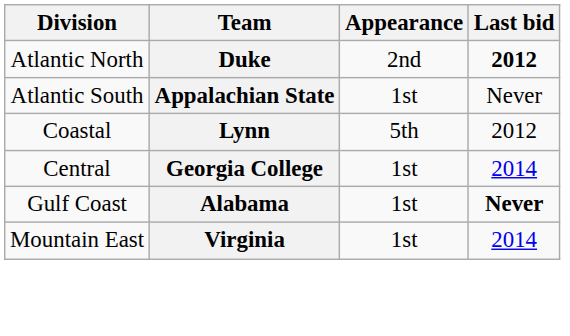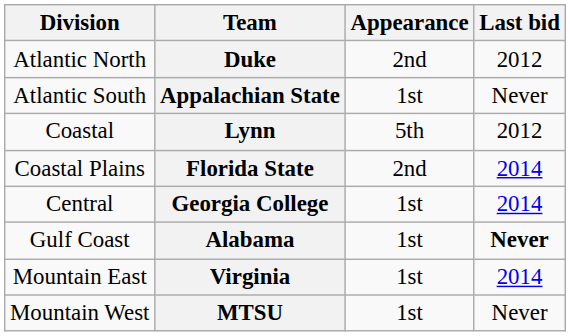Duke | Last bid: bold -> normal
+ row: Coastal Plains | Florida State | 2nd | 2014
+ row: Mountain West | MTSU | 1st | Never
